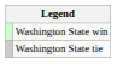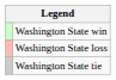+ row: Washington State loss
